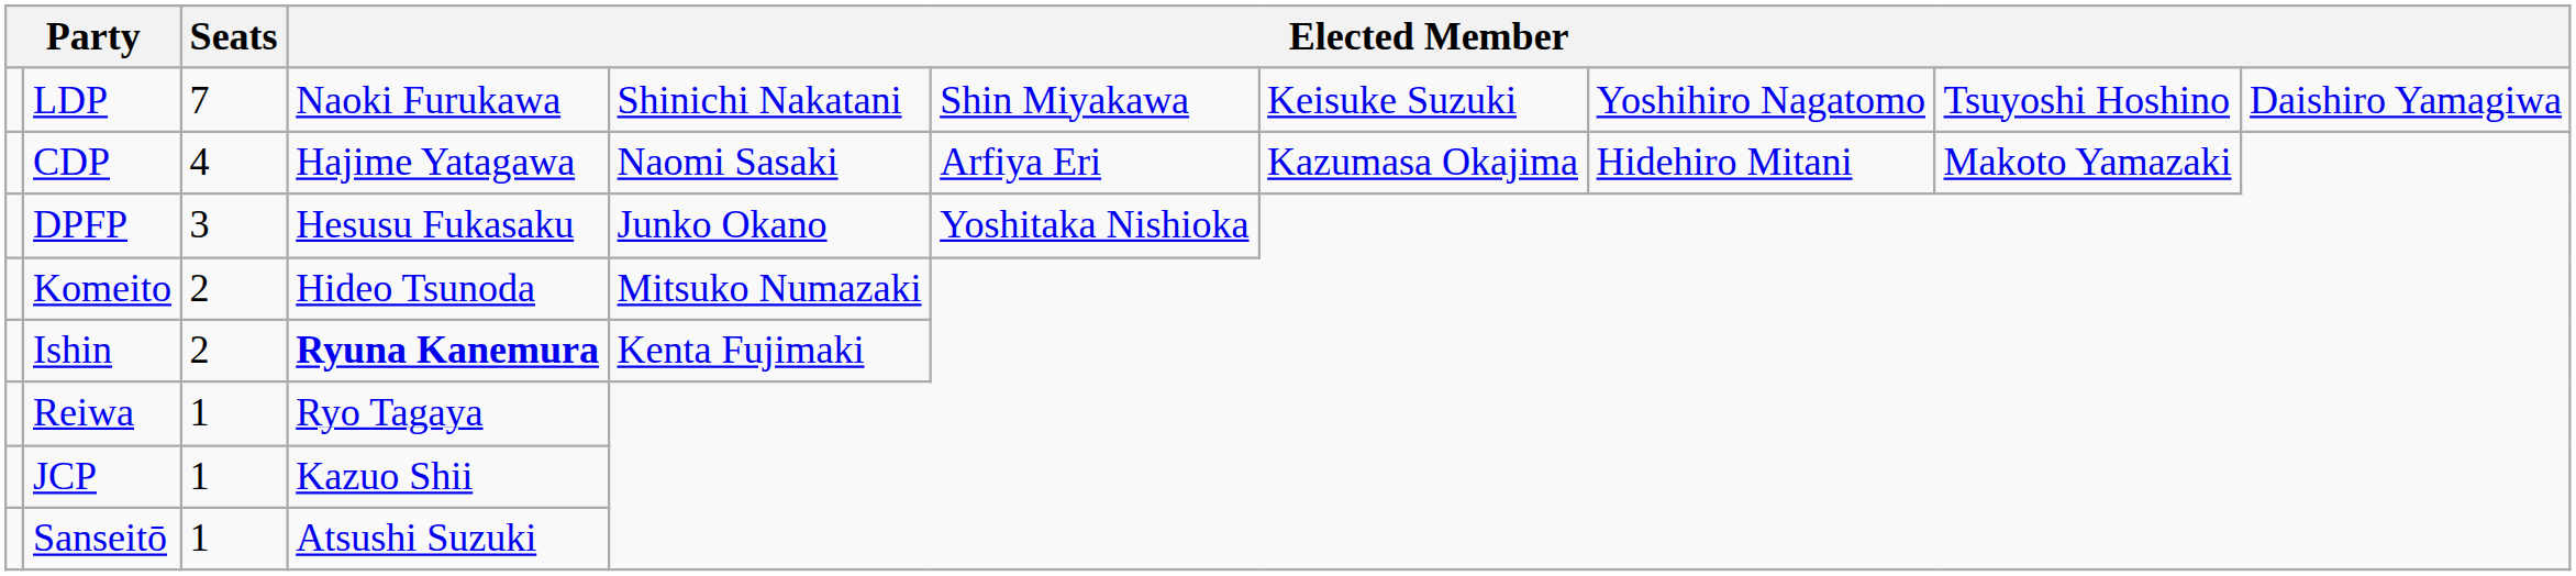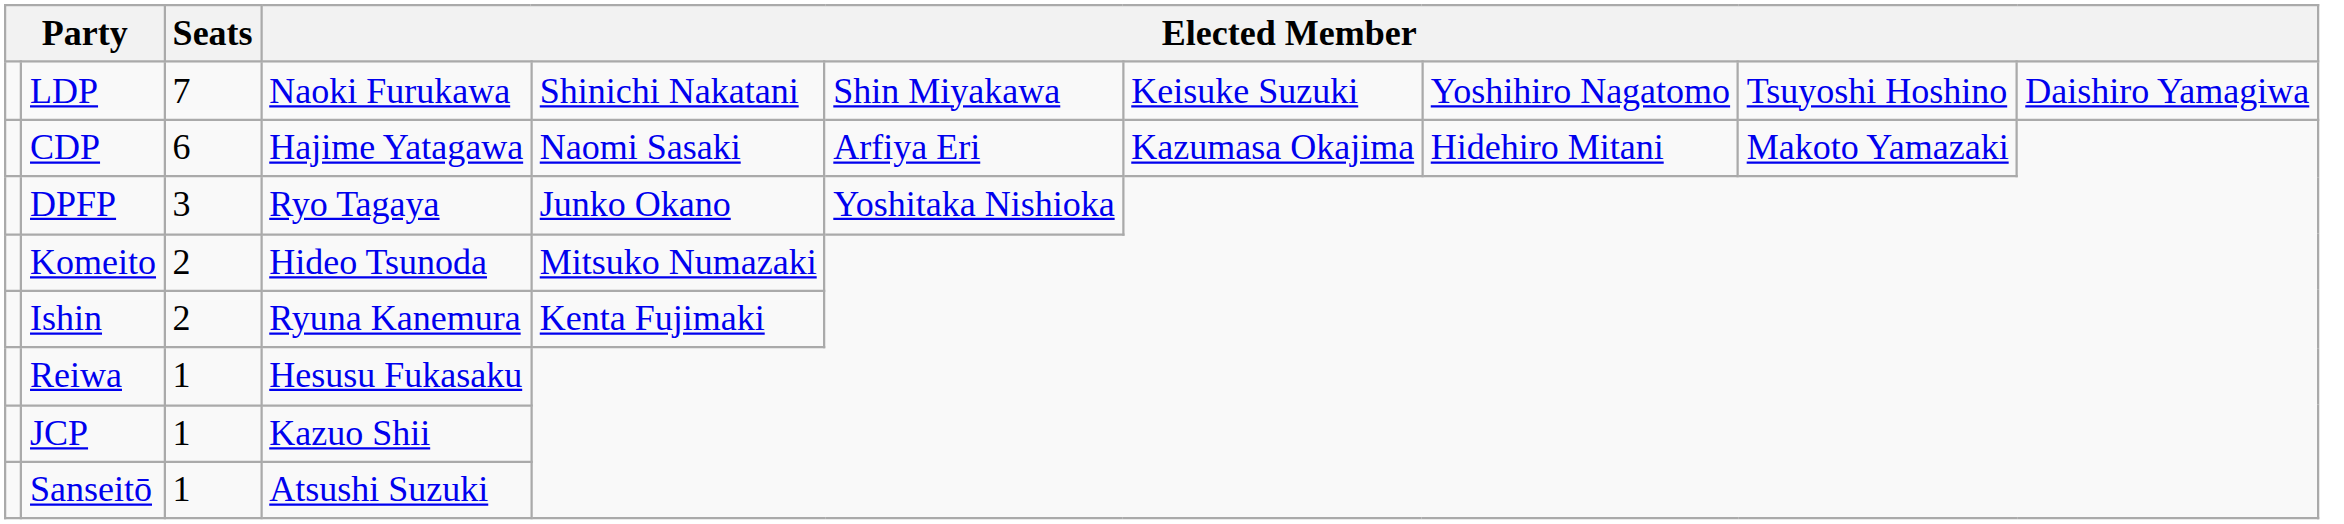CDP | Seats: 4 -> 6
DPFP | column 4: Hesusu Fukasaku -> Ryo Tagaya
Ishin | column 4: bold -> normal
Reiwa | column 4: Ryo Tagaya -> Hesusu Fukasaku
